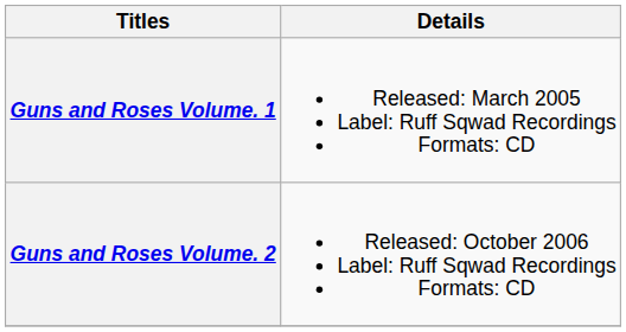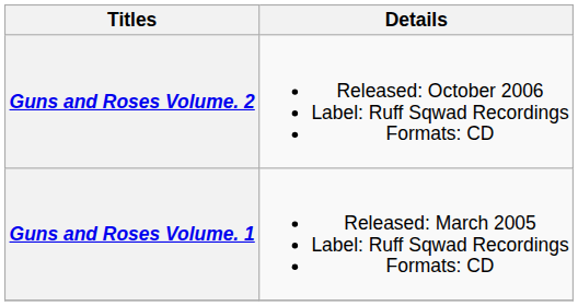rows swapped: Guns and Roses Volume. 1 <-> Guns and Roses Volume. 2
